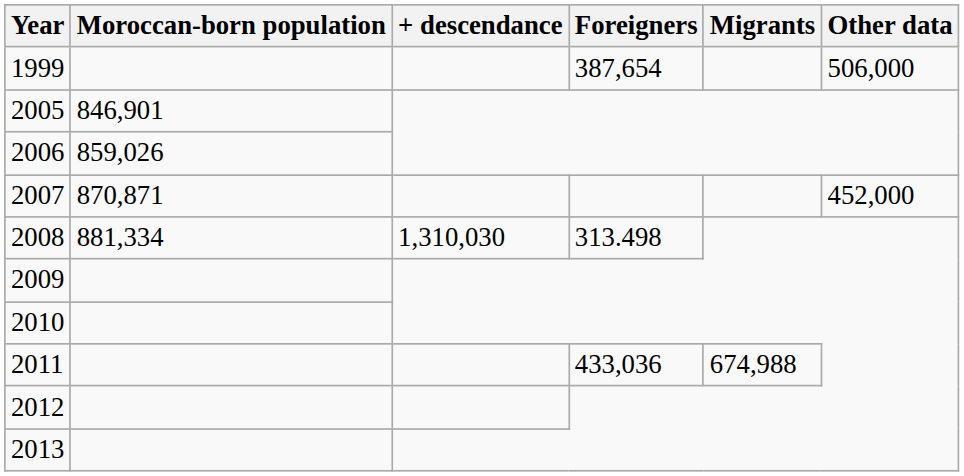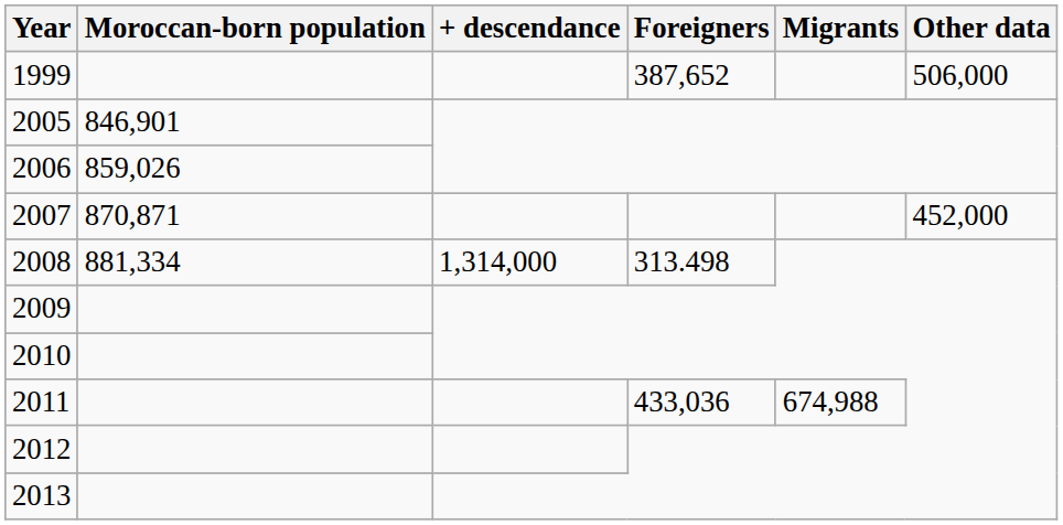1999 | Foreigners: 387,654 -> 387,652
2008 | + descendance: 1,310,030 -> 1,314,000
